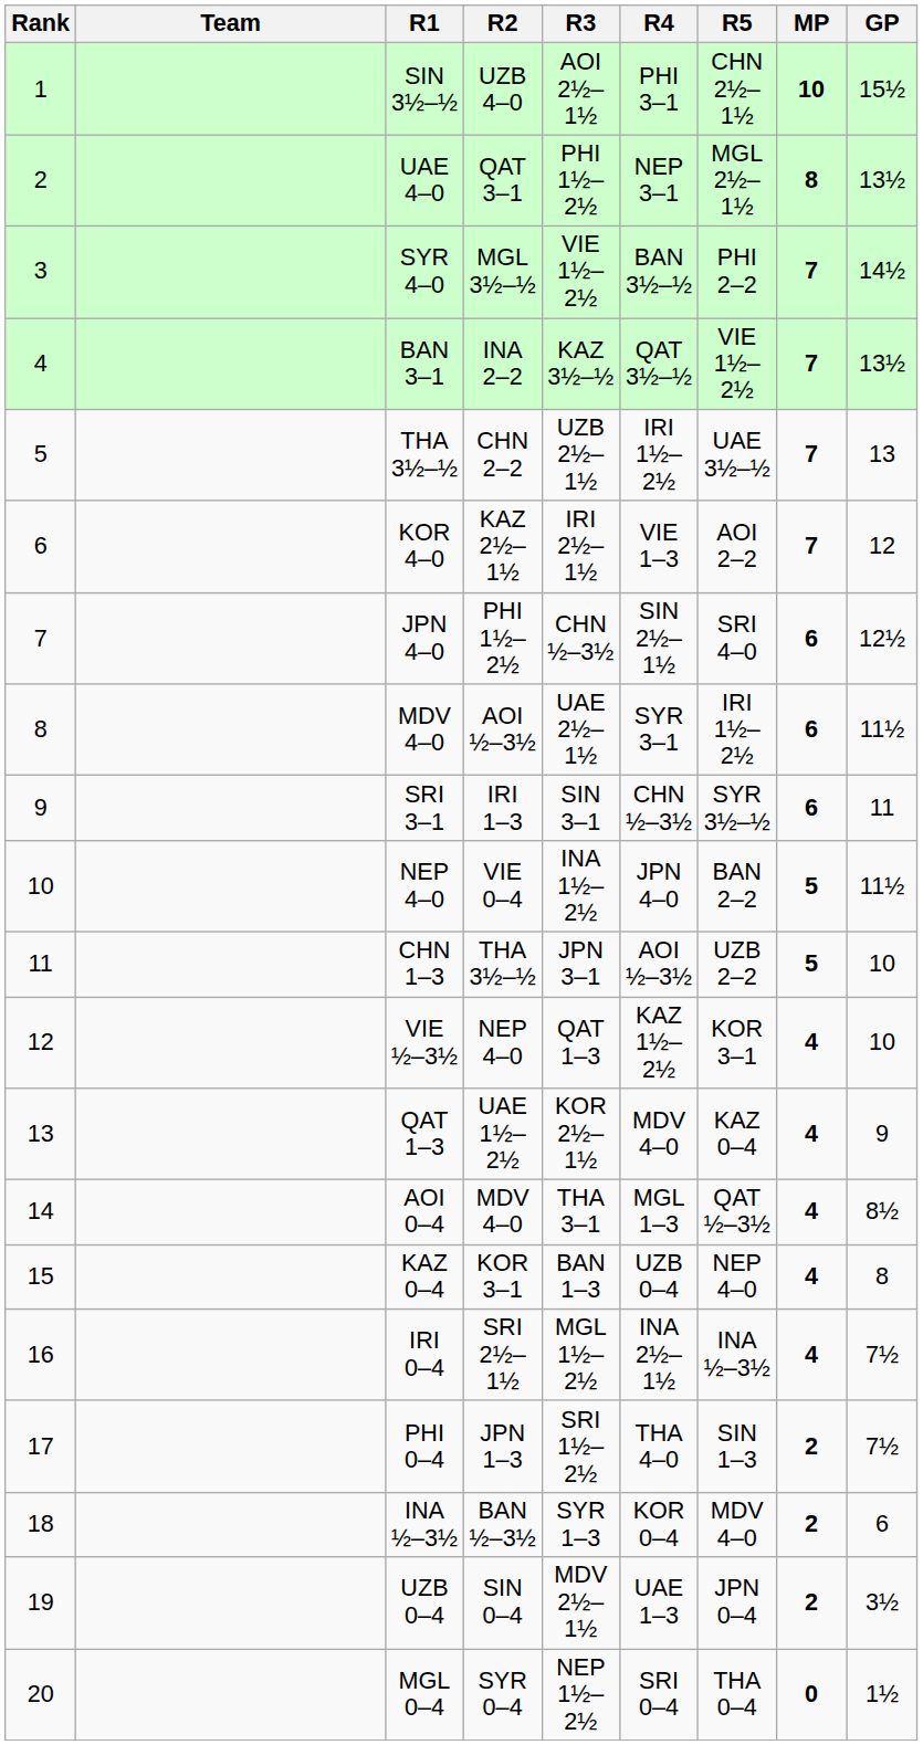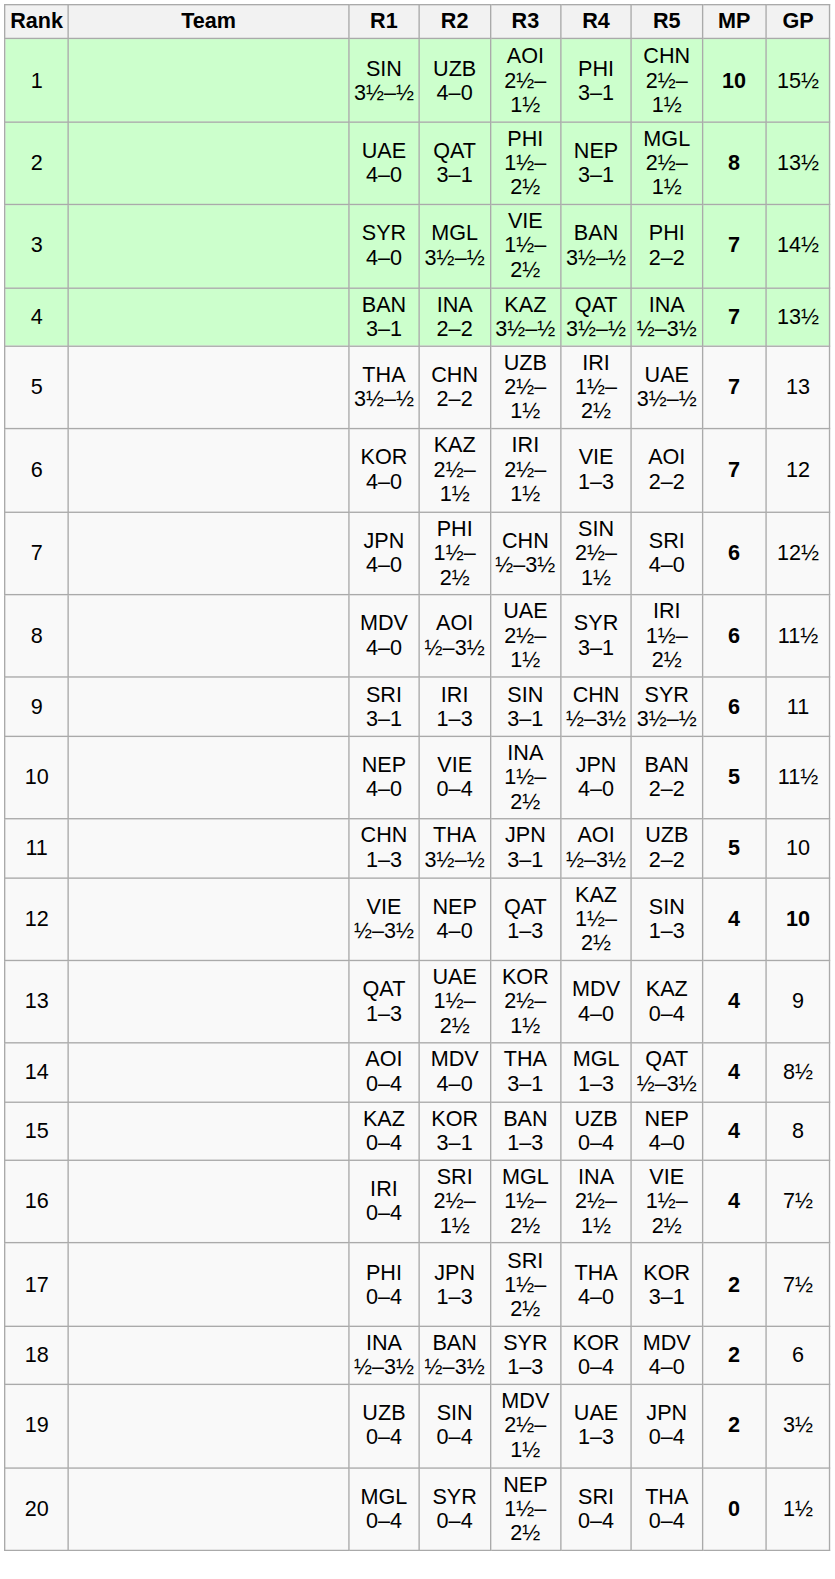BAN 3–1 | R5: VIE 1½–2½ -> INA ½–3½
VIE ½–3½ | R5: KOR 3–1 -> SIN 1–3
VIE ½–3½ | GP: normal -> bold
IRI 0–4 | R5: INA ½–3½ -> VIE 1½–2½
PHI 0–4 | R5: SIN 1–3 -> KOR 3–1
